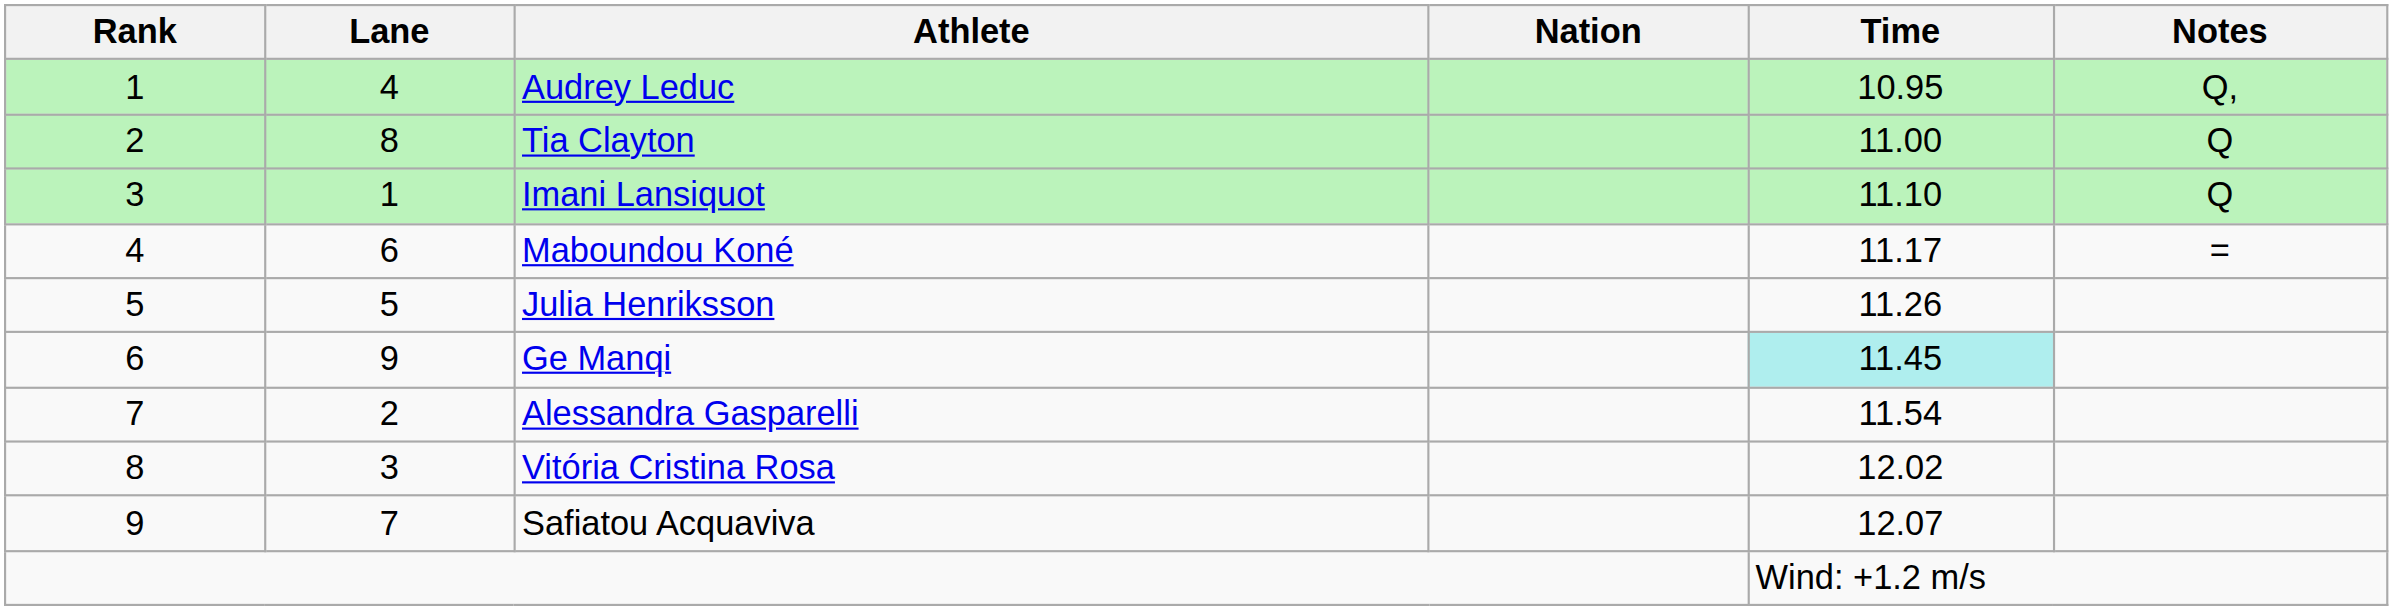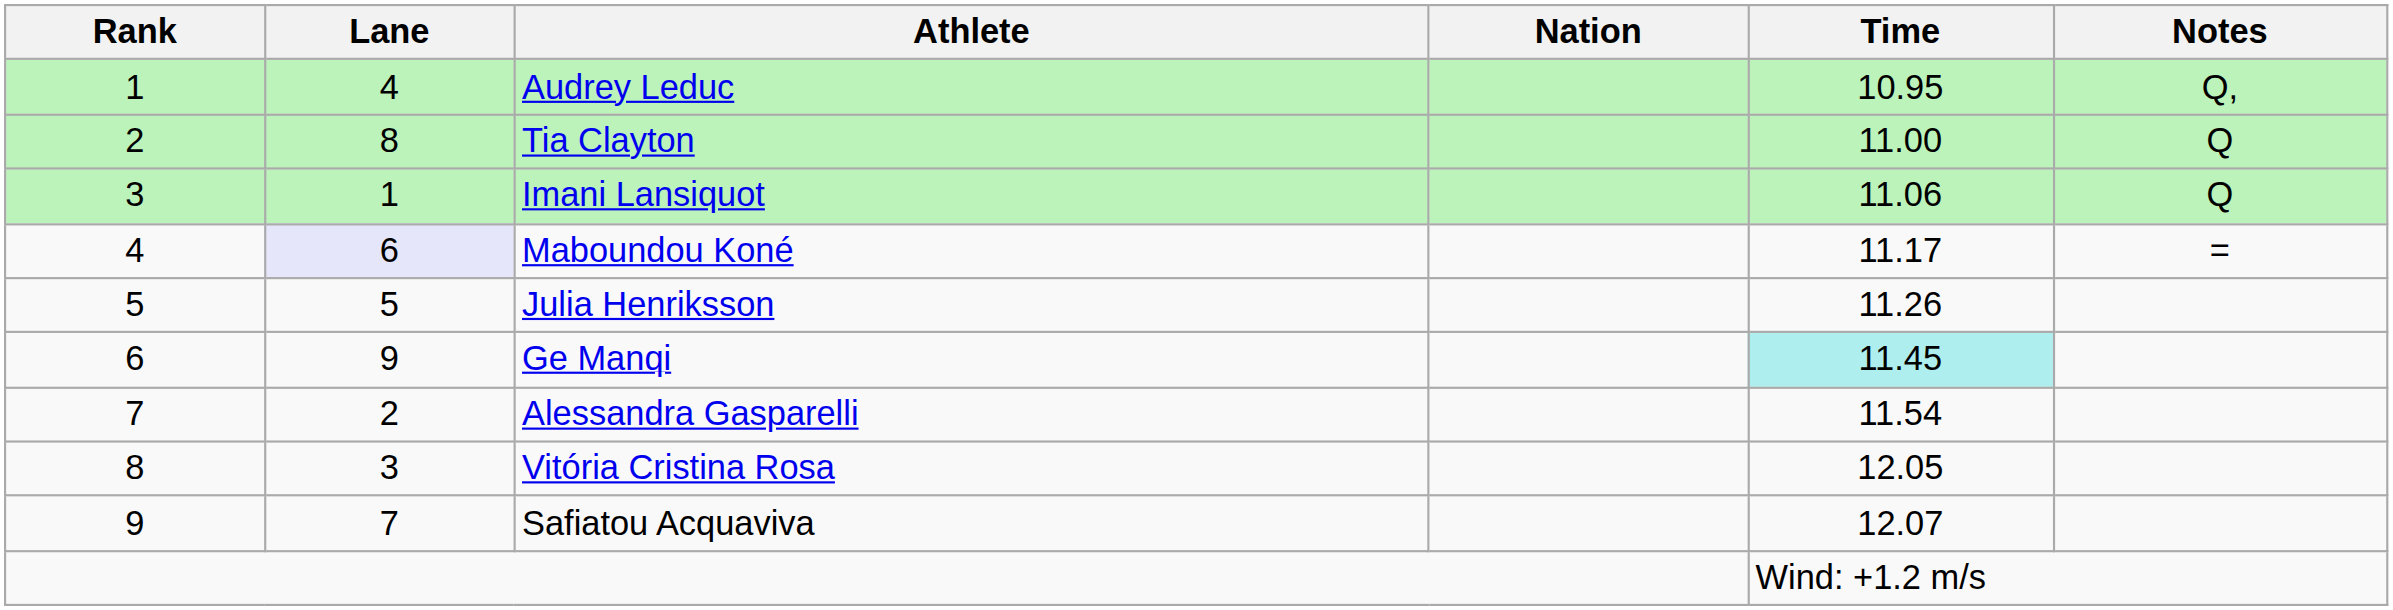Imani Lansiquot | Time: 11.10 -> 11.06
Maboundou Koné | Lane: no background -> lavender background
Vitória Cristina Rosa | Time: 12.02 -> 12.05
